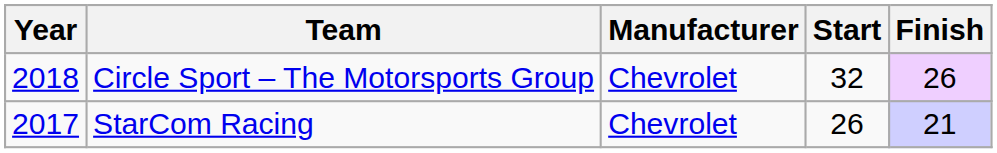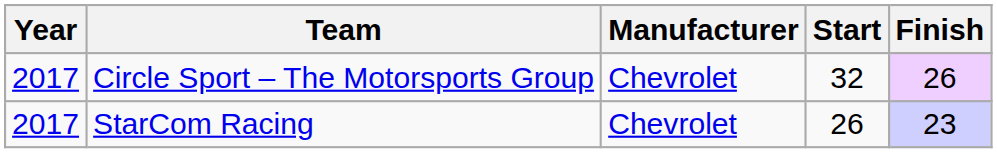Circle Sport – The Motorsports Group | Year: 2018 -> 2017
StarCom Racing | Finish: 21 -> 23
